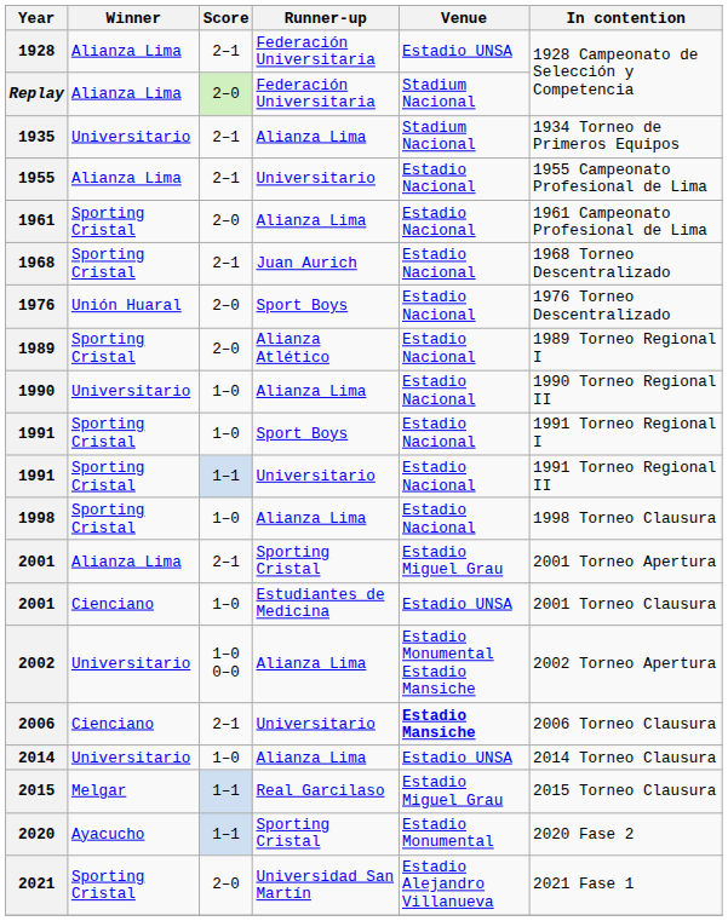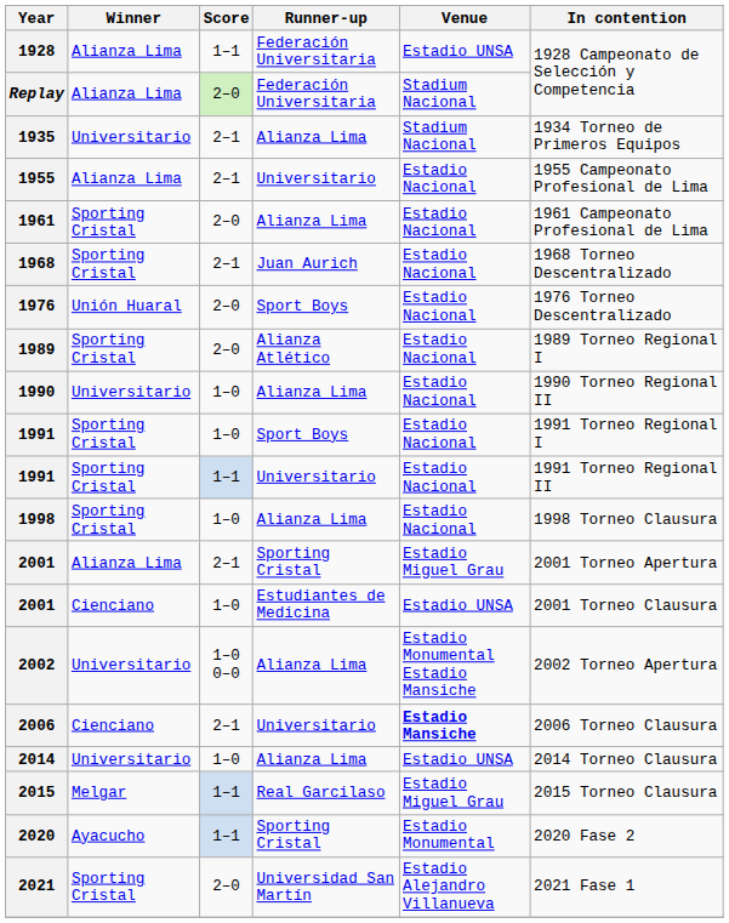1928 | Score: 2–1 -> 1–1
